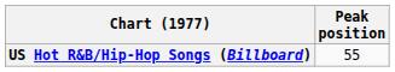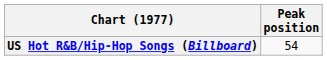US Hot R&B/Hip-Hop Songs (Billboard) | Peak position: 55 -> 54
